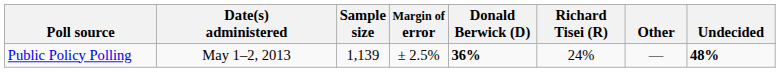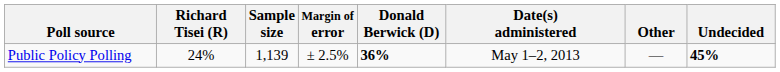columns swapped: Date(s) administered <-> Richard Tisei (R)
Public Policy Polling | Undecided: 48% -> 45%
